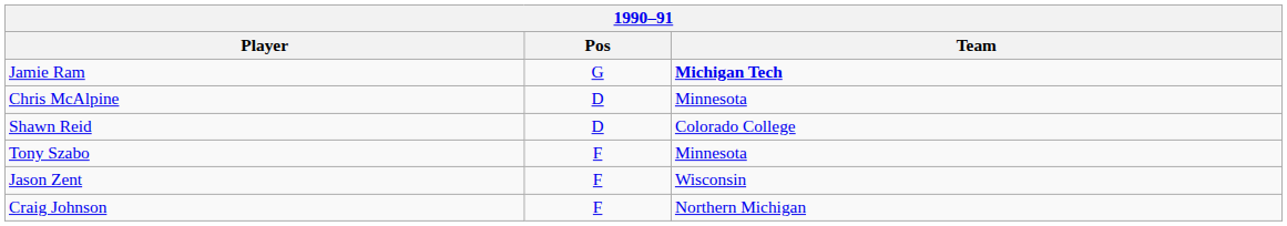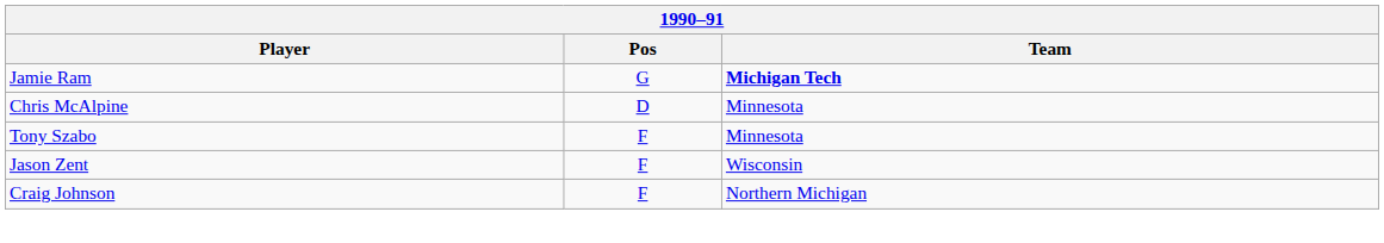- row: Shawn Reid | D | Colorado College
